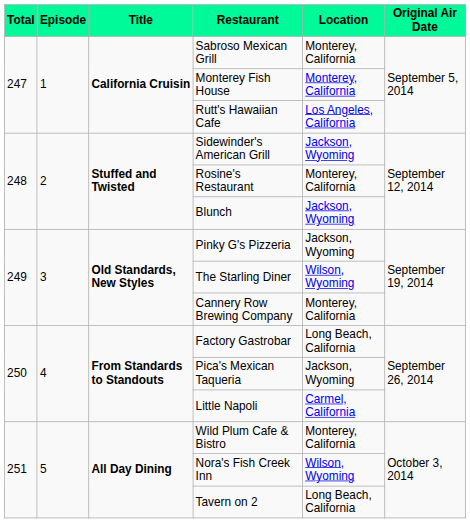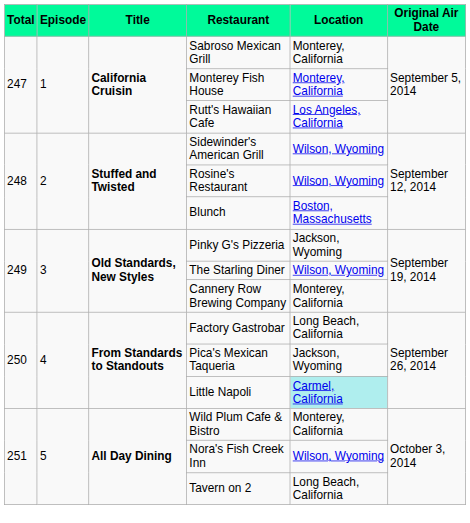Sidewinder's American Grill | Location: Jackson, Wyoming -> Wilson, Wyoming
Rosine's Restaurant | Location: Monterey, California -> Wilson, Wyoming
Blunch | Location: Jackson, Wyoming -> Boston, Massachusetts
Little Napoli | Location: no background -> paleturquoise background
